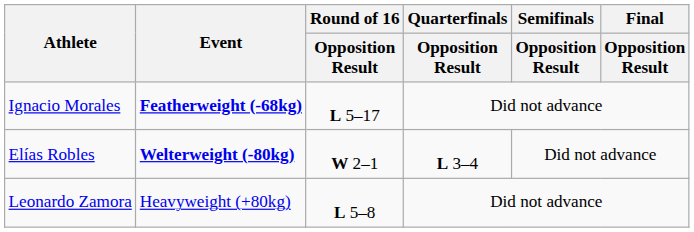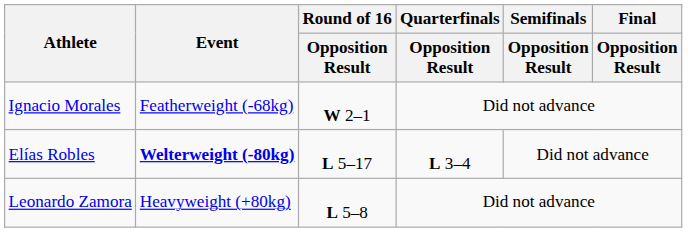Ignacio Morales | Event: bold -> normal
Ignacio Morales | Round of 16 / Opposition Result: L 5–17 -> W 2–1
Elías Robles | Round of 16 / Opposition Result: W 2–1 -> L 5–17
